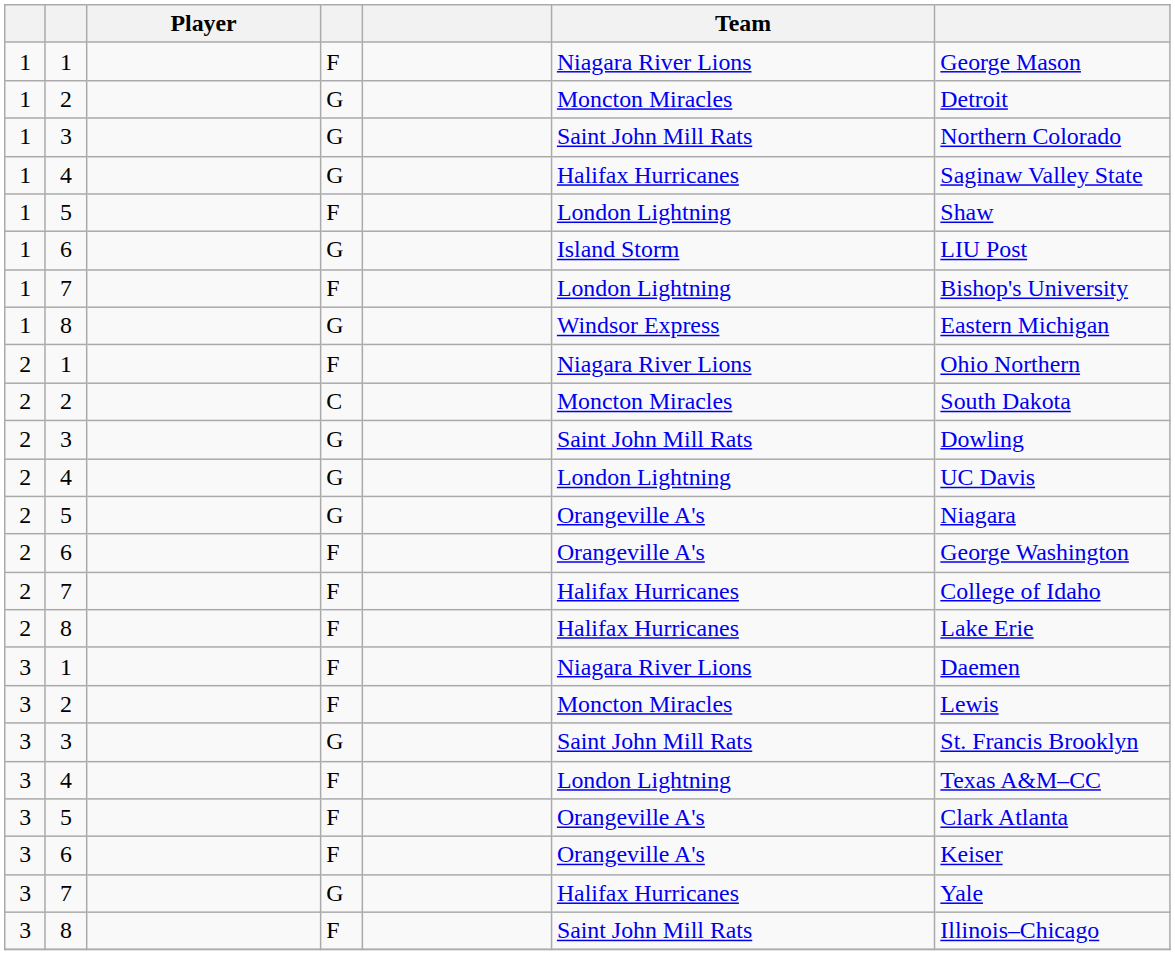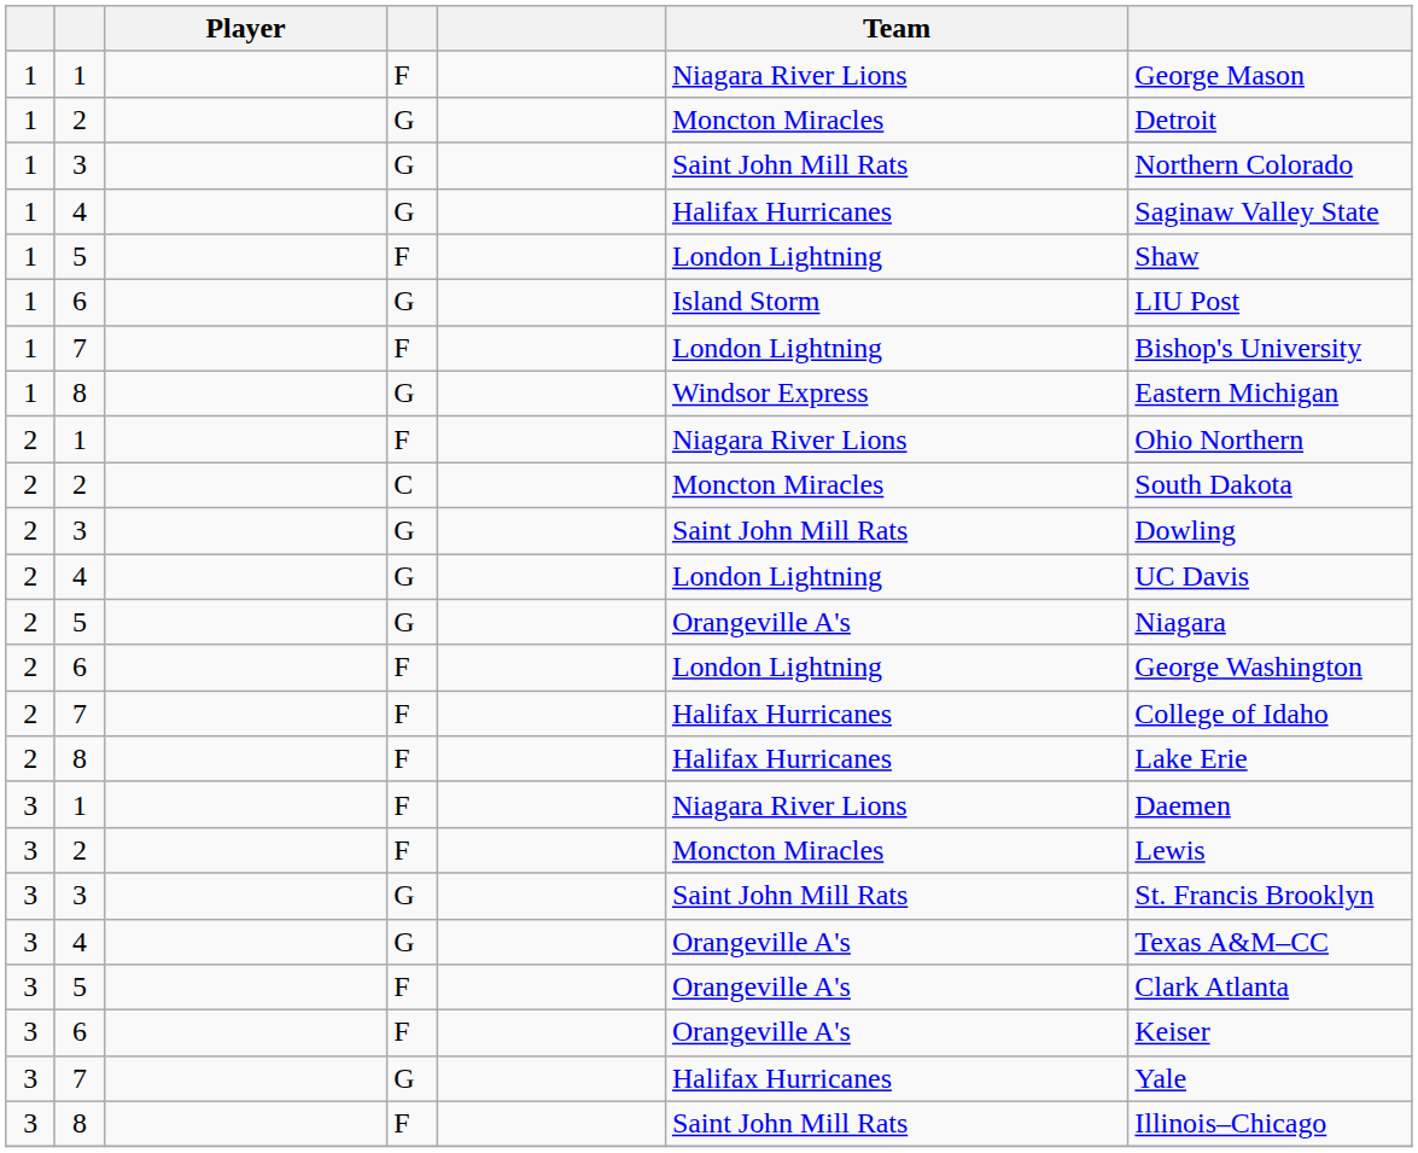2 / 6 | Team: Orangeville A's -> London Lightning
3 / 4 | column 4: F -> G
3 / 4 | Team: London Lightning -> Orangeville A's
